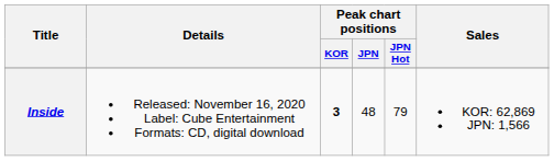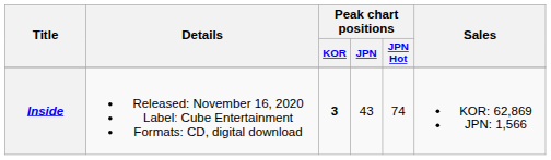Inside | Peak chart positions / JPN: 48 -> 43
Inside | Peak chart positions / JPN Hot: 79 -> 74
